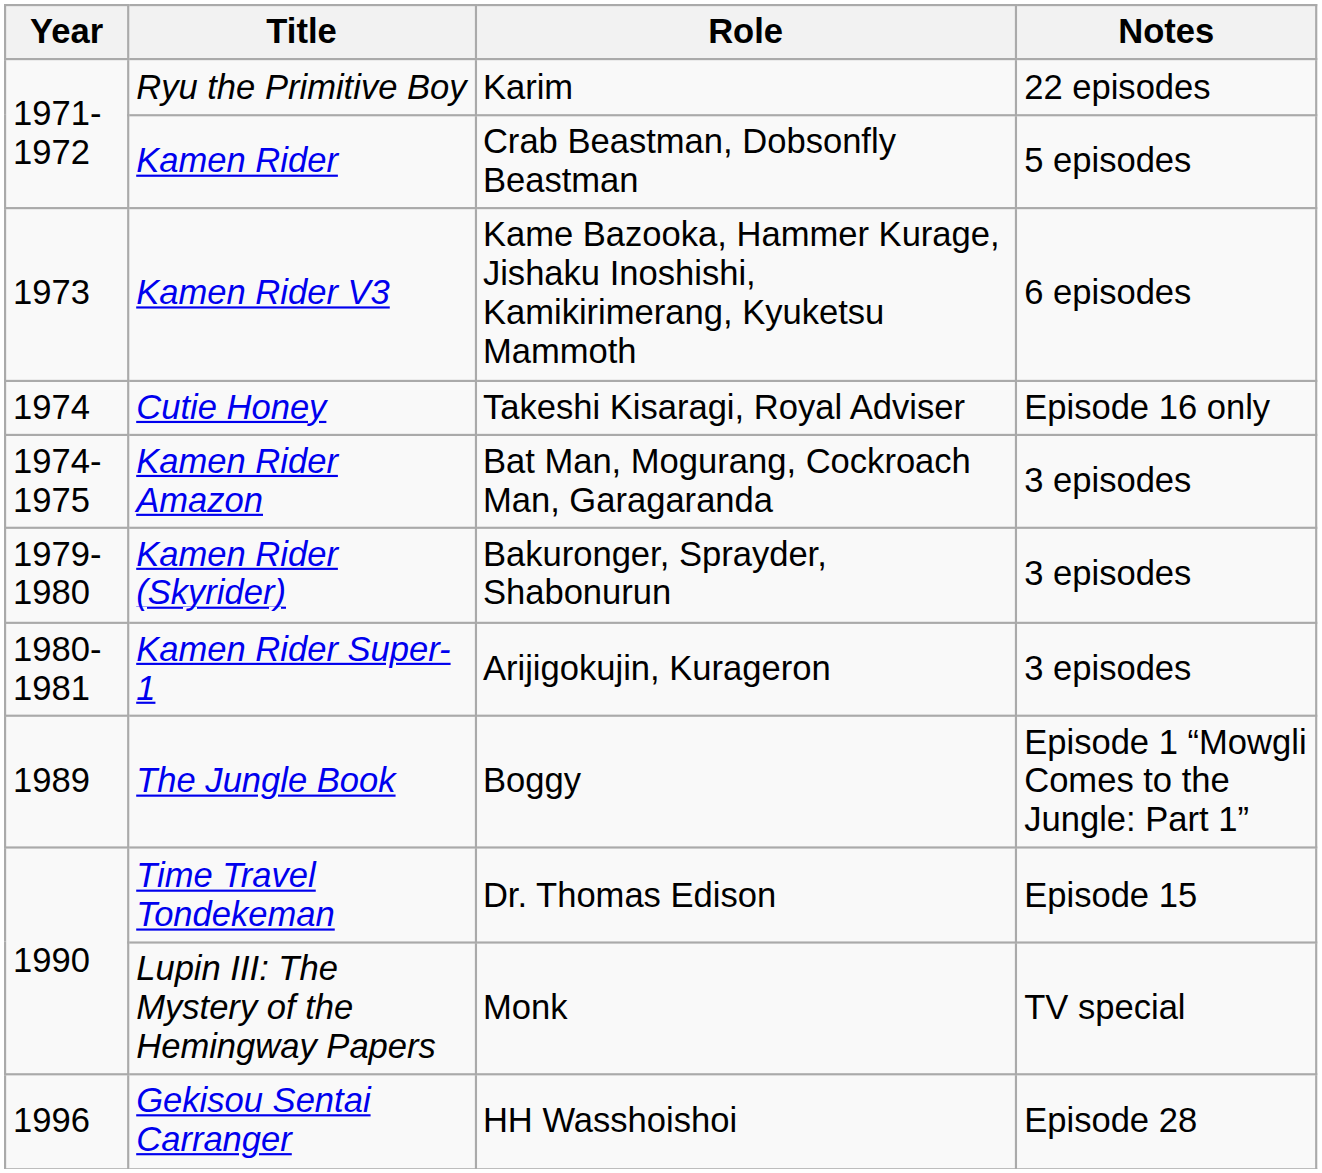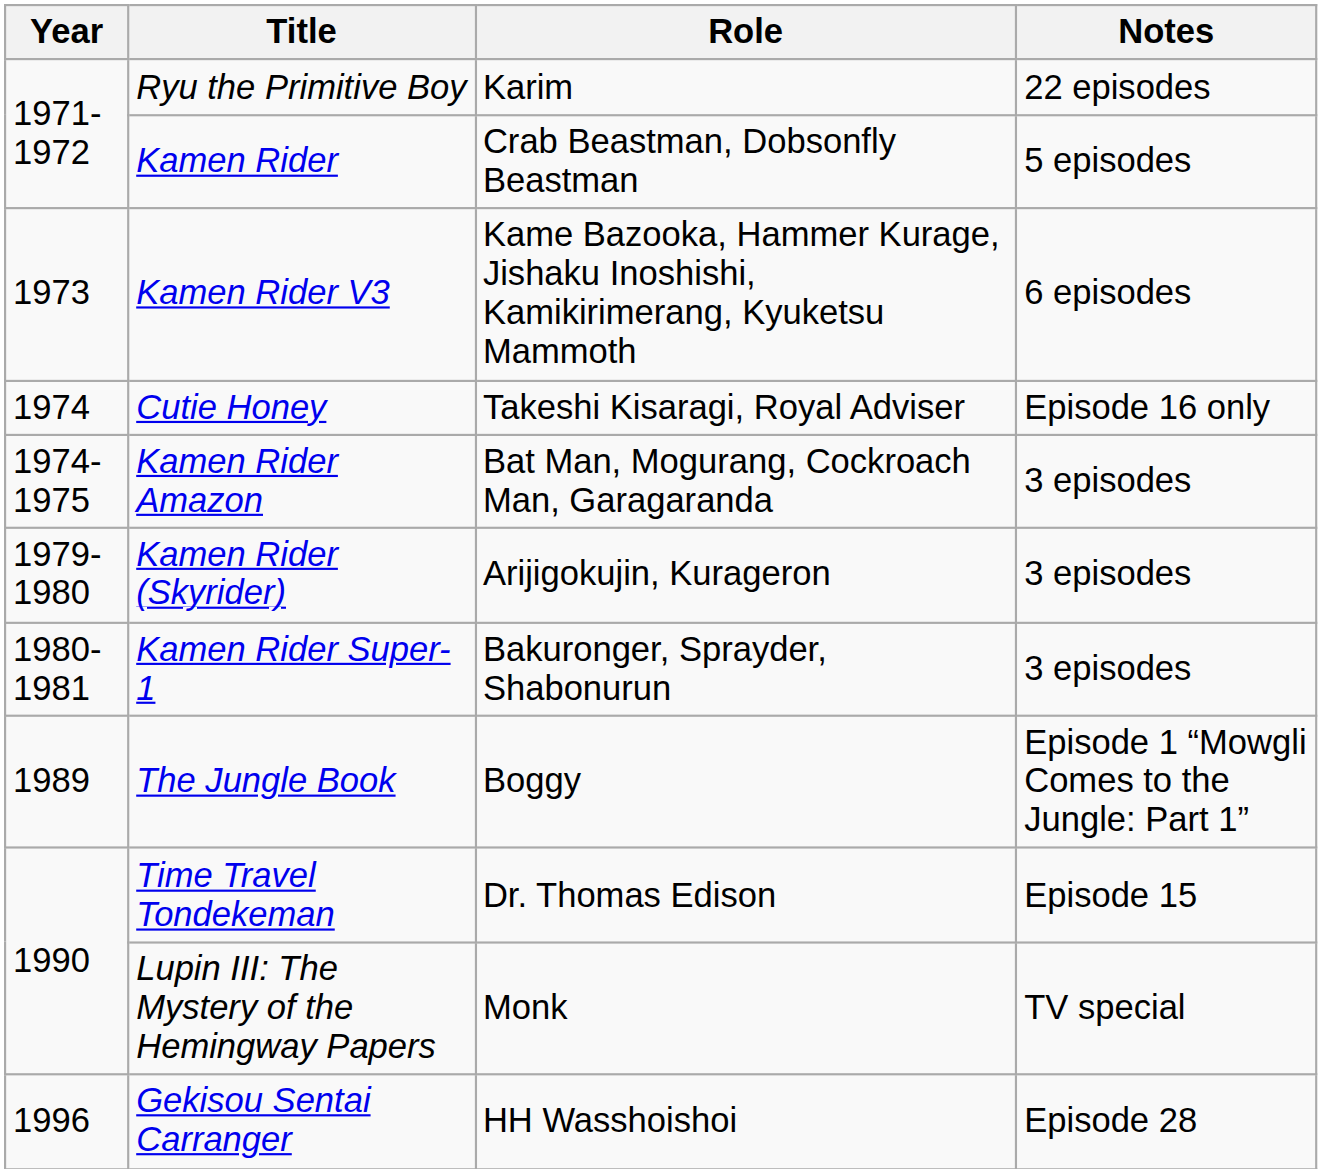Kamen Rider (Skyrider) | Role: Bakuronger, Sprayder, Shabonurun -> Arijigokujin, Kurageron
Kamen Rider Super-1 | Role: Arijigokujin, Kurageron -> Bakuronger, Sprayder, Shabonurun
